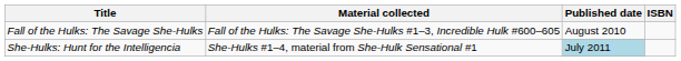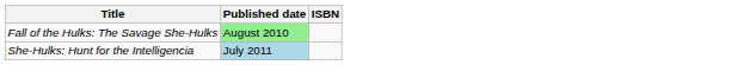- column: Material collected | Fall of the Hulks: The Savage She-Hulks #1–3, Incredible Hulk #600–605 | She-Hulks #1–4, material from She-Hulk Sensational #1
Fall of the Hulks: The Savage She-Hulks | Published date: no background -> lightgreen background
